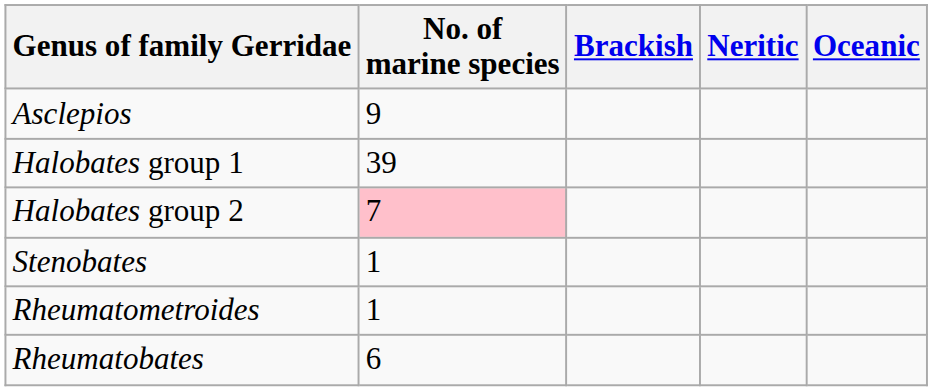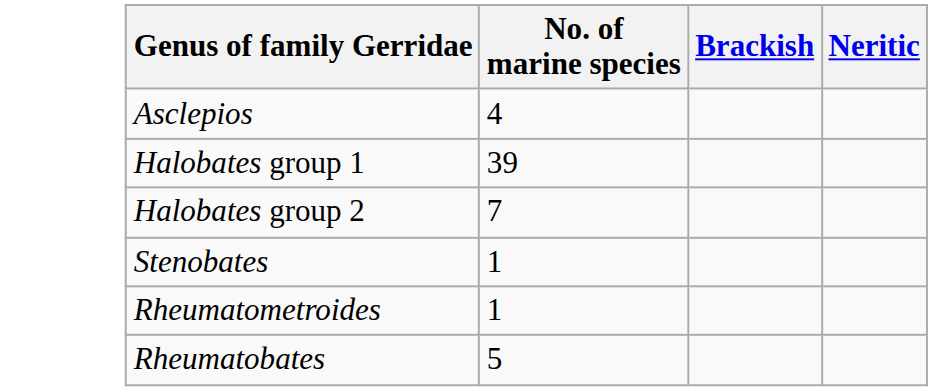- column: Oceanic
Asclepios | No. of marine species: 9 -> 4
Halobates group 2 | No. of marine species: pink background -> no background
Rheumatobates | No. of marine species: 6 -> 5
